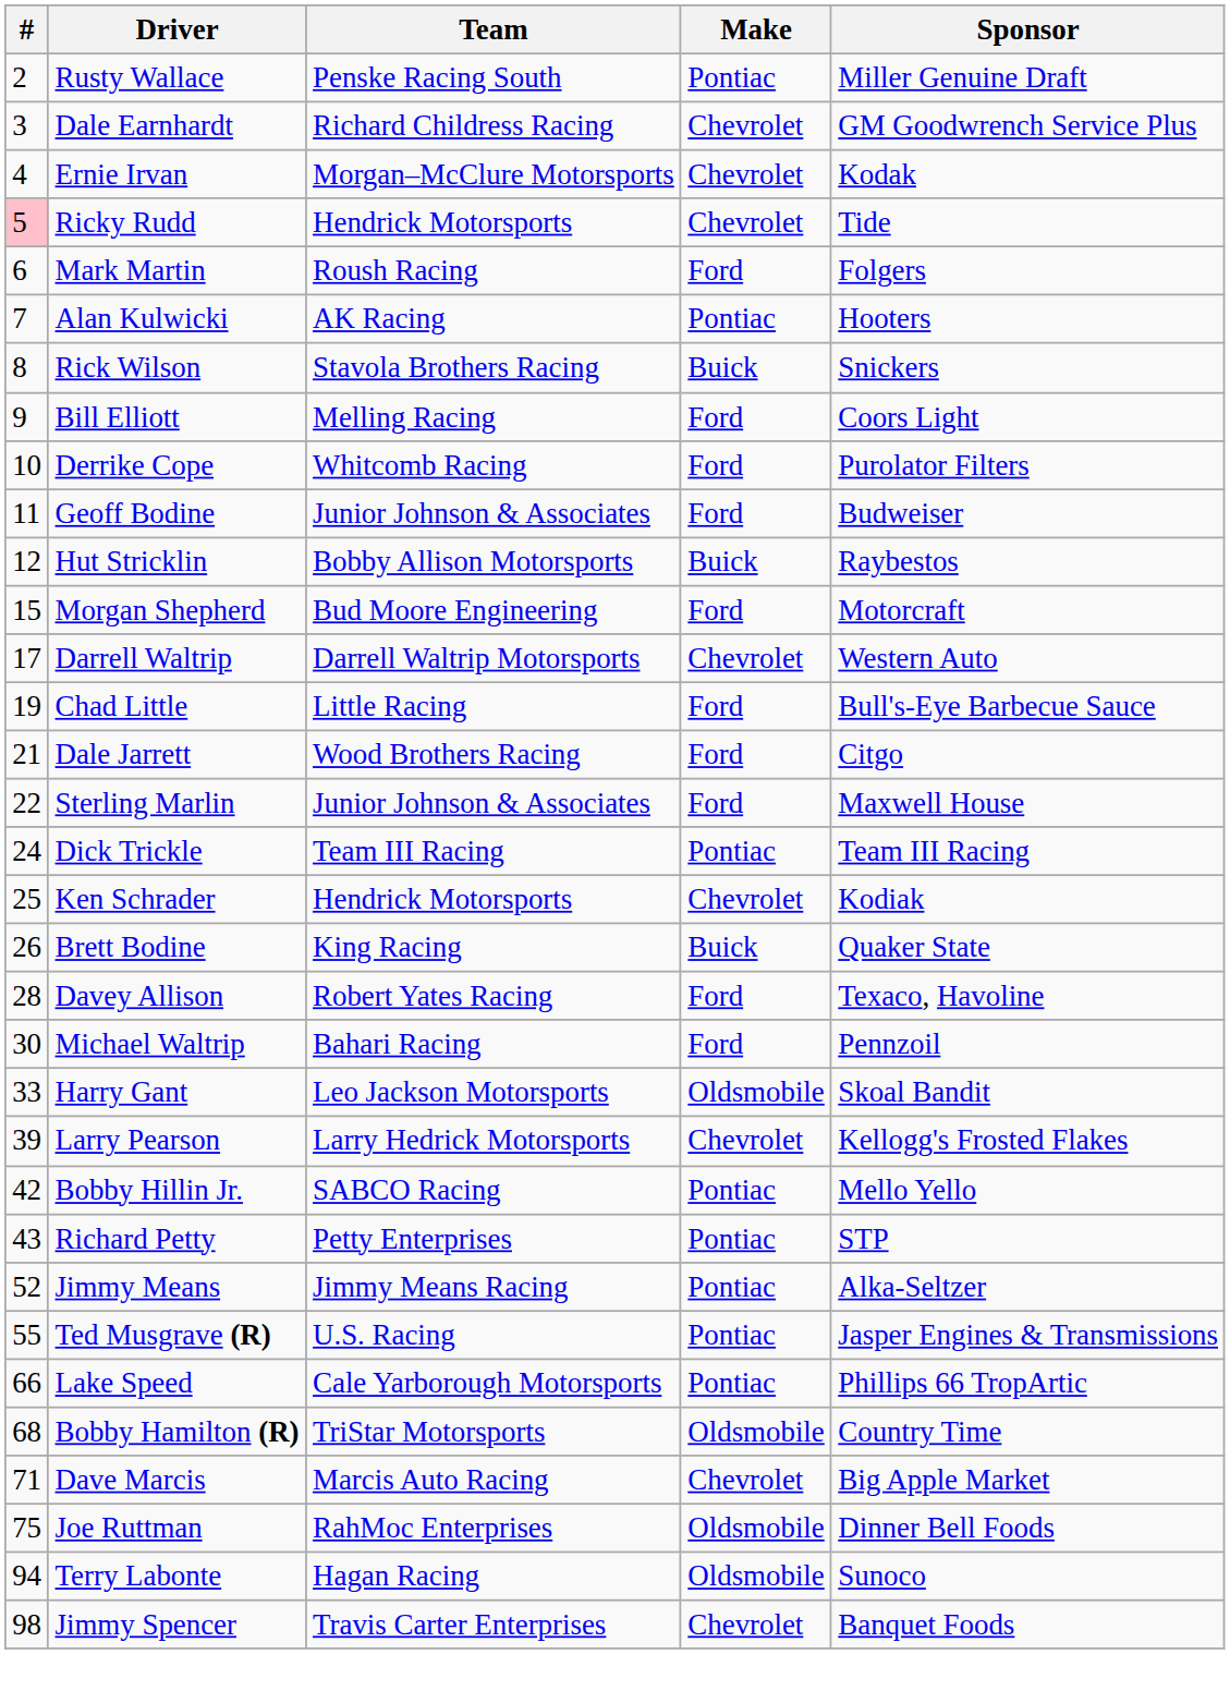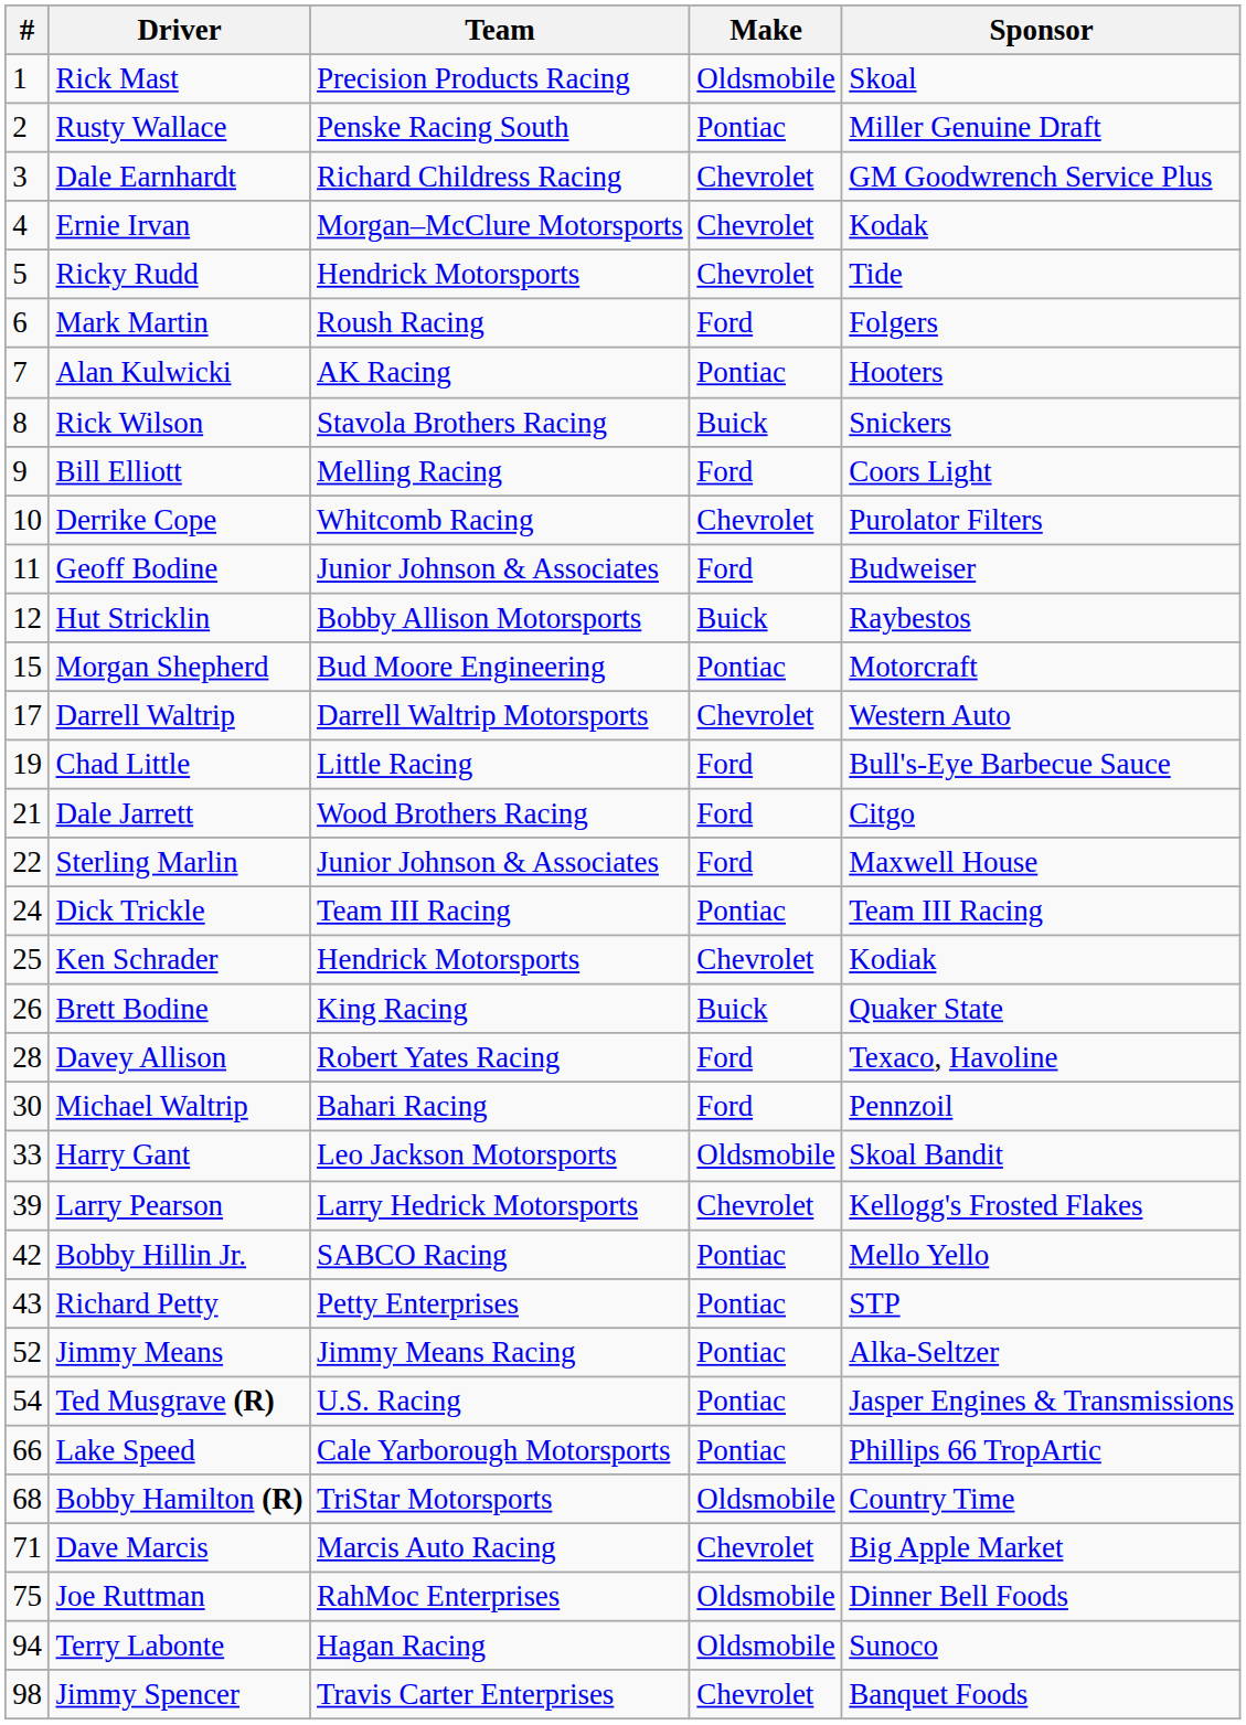+ row: 1 | Rick Mast | Precision Products Racing | Oldsmobile | Skoal
Ricky Rudd | #: pink background -> no background
Derrike Cope | Make: Ford -> Chevrolet
Morgan Shepherd | Make: Ford -> Pontiac
Ted Musgrave (R) | #: 55 -> 54
